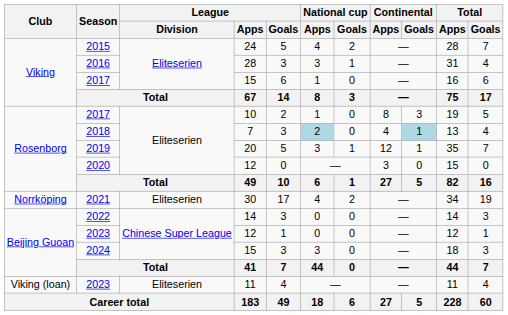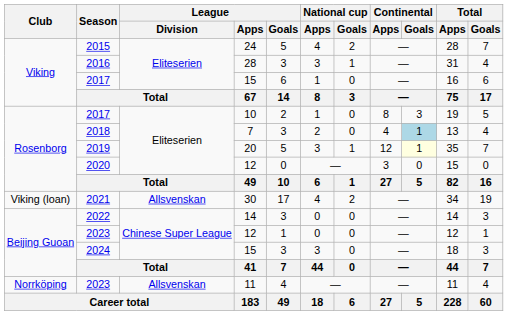2018 | National cup / Apps: lightblue background -> no background
2019 | Continental / Goals: no background -> lightyellow background
2021 | Club: Norrköping -> Viking (loan)
2021 | League / Division: Eliteserien -> Allsvenskan
2023 / 11 | Club: Viking (loan) -> Norrköping
2023 / 11 | League / Division: Eliteserien -> Allsvenskan
